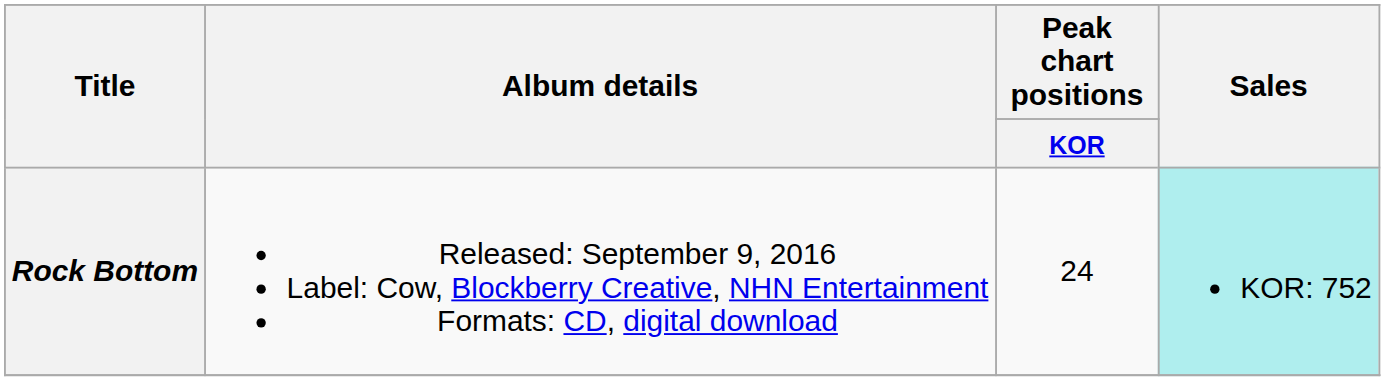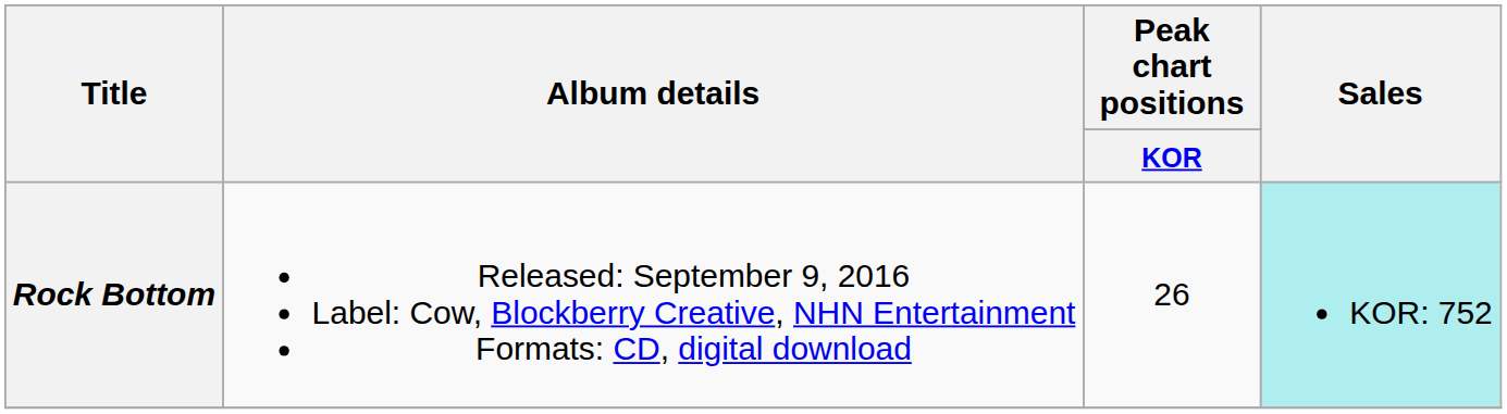Rock Bottom | Peak chart positions / KOR: 24 -> 26
